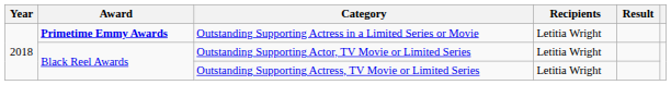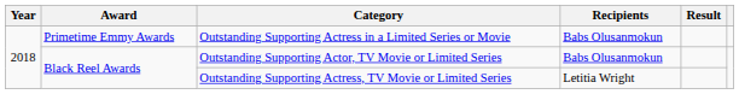Outstanding Supporting Actress in a Limited Series or Movie | Award: bold -> normal
Outstanding Supporting Actress in a Limited Series or Movie | Recipients: Letitia Wright -> Babs Olusanmokun
Outstanding Supporting Actor, TV Movie or Limited Series | Recipients: Letitia Wright -> Babs Olusanmokun
